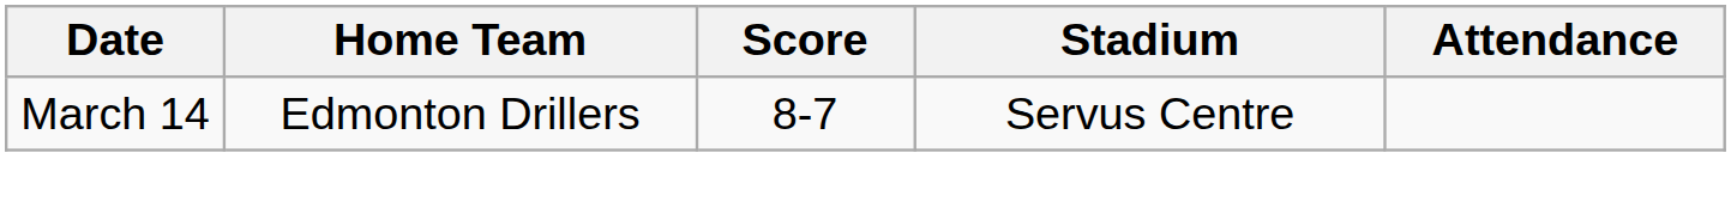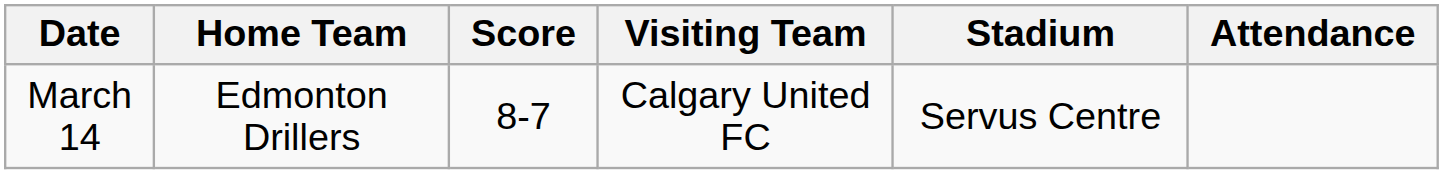+ column: Visiting Team | Calgary United FC
